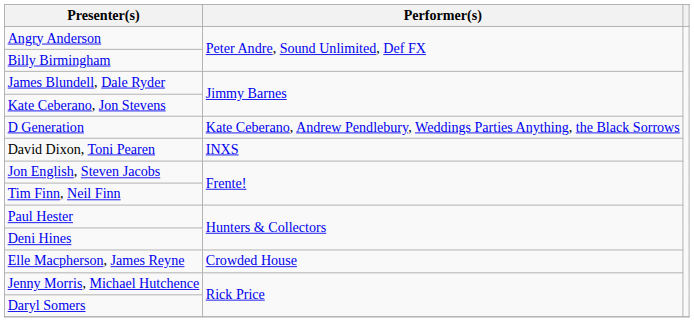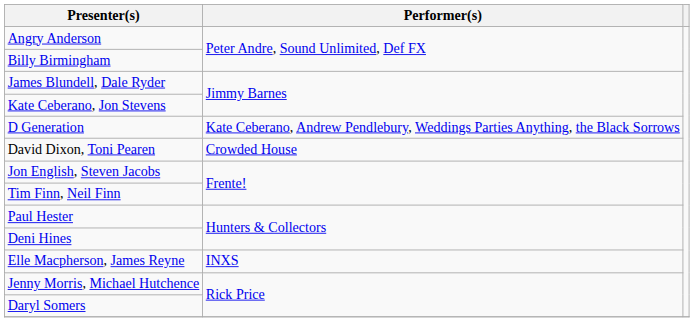David Dixon, Toni Pearen | Performer(s): INXS -> Crowded House
Elle Macpherson, James Reyne | Performer(s): Crowded House -> INXS
